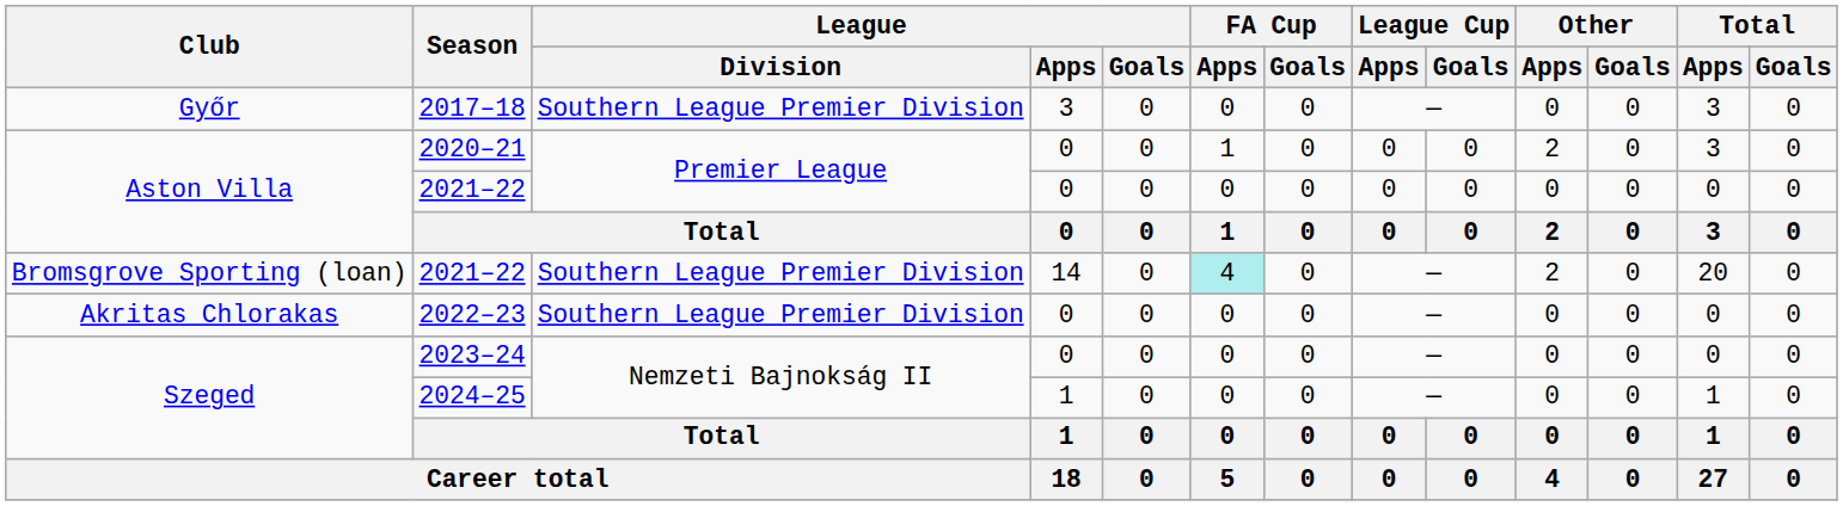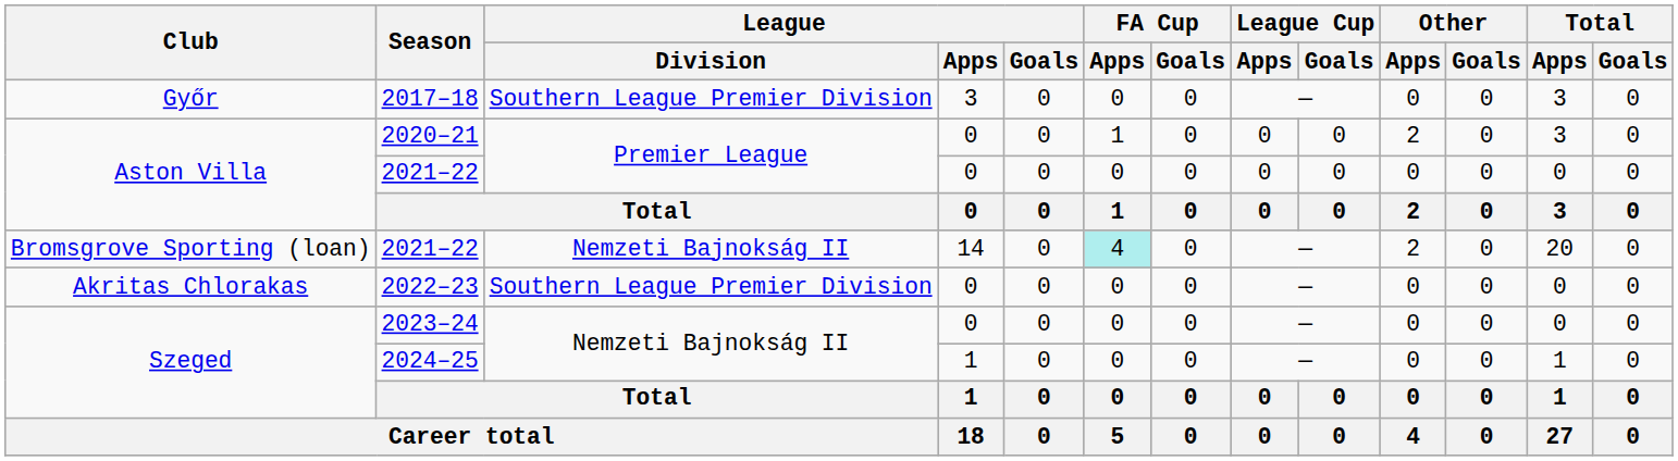Bromsgrove Sporting (loan) / 2021–22 | League / Division: Southern League Premier Division -> Nemzeti Bajnokság II
